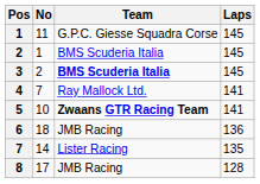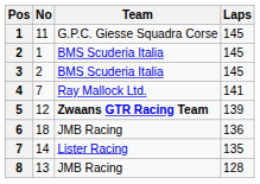3 | Team: bold -> normal
5 | No: 10 -> 12
5 | Laps: 141 -> 139
8 | No: 17 -> 13
